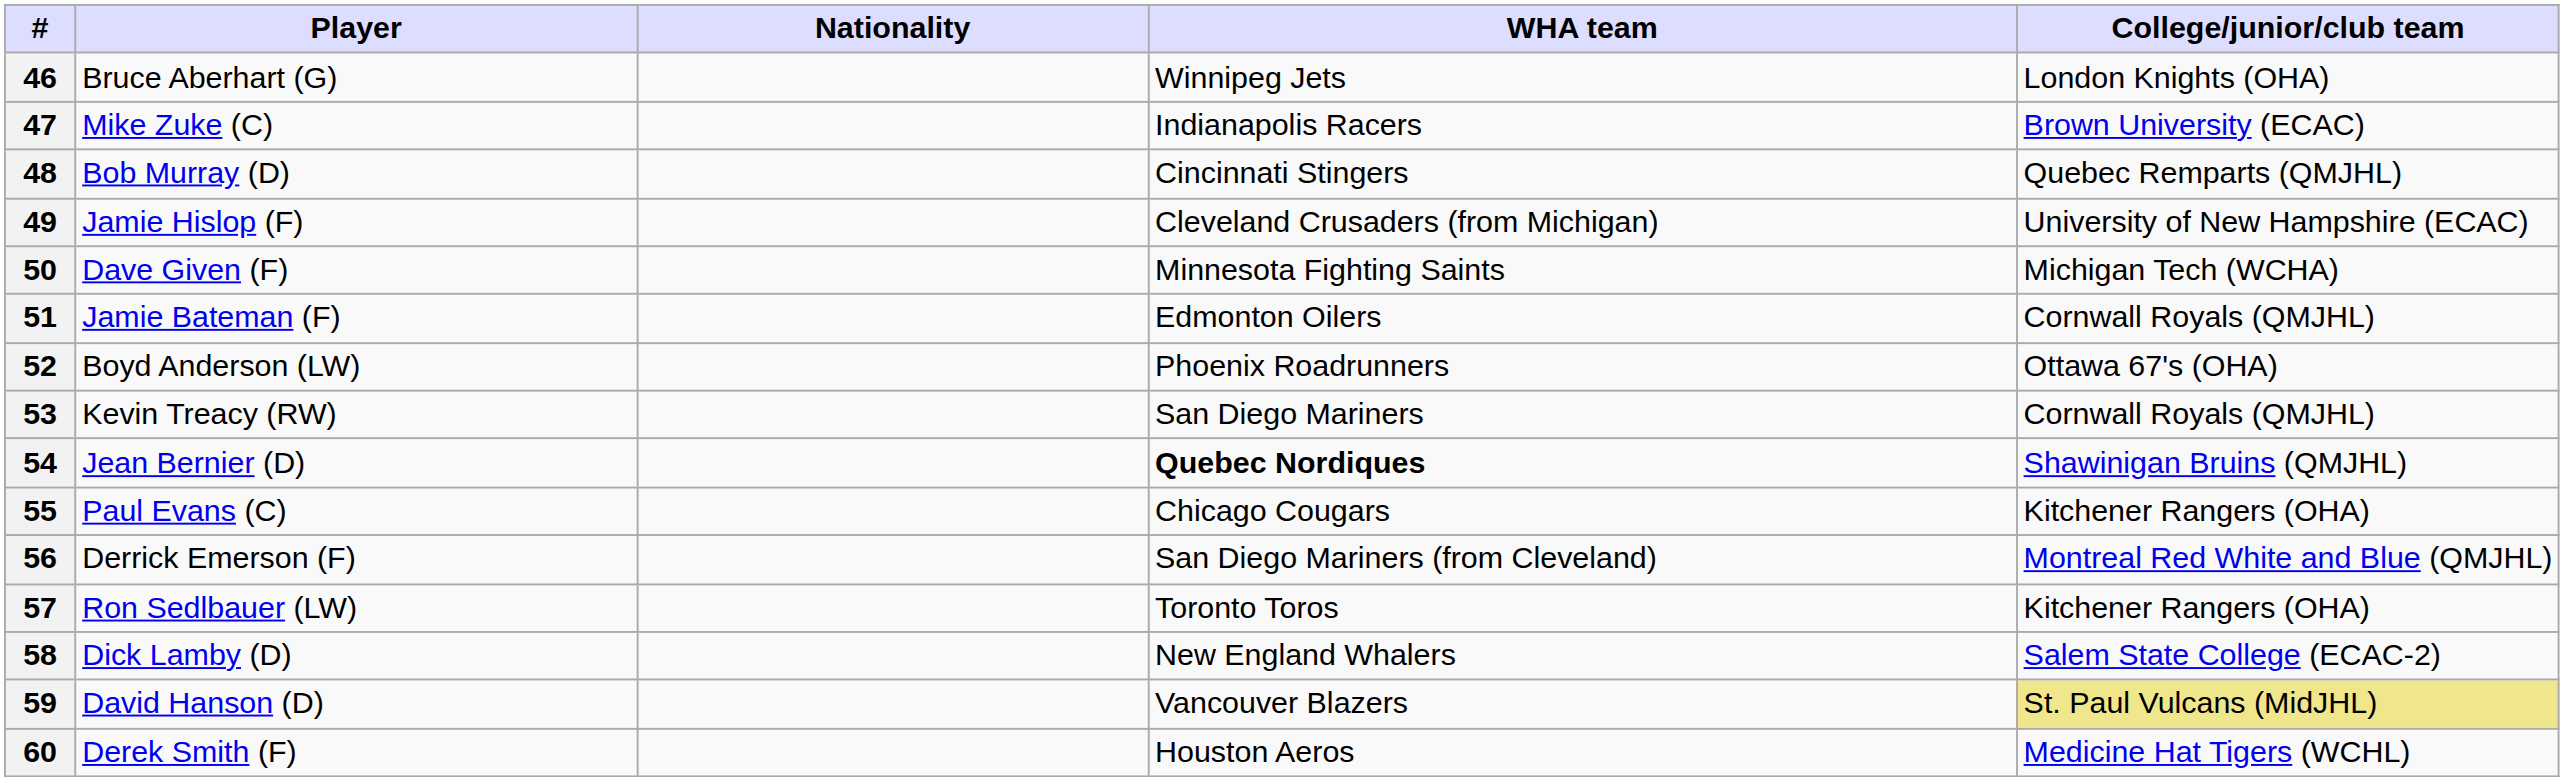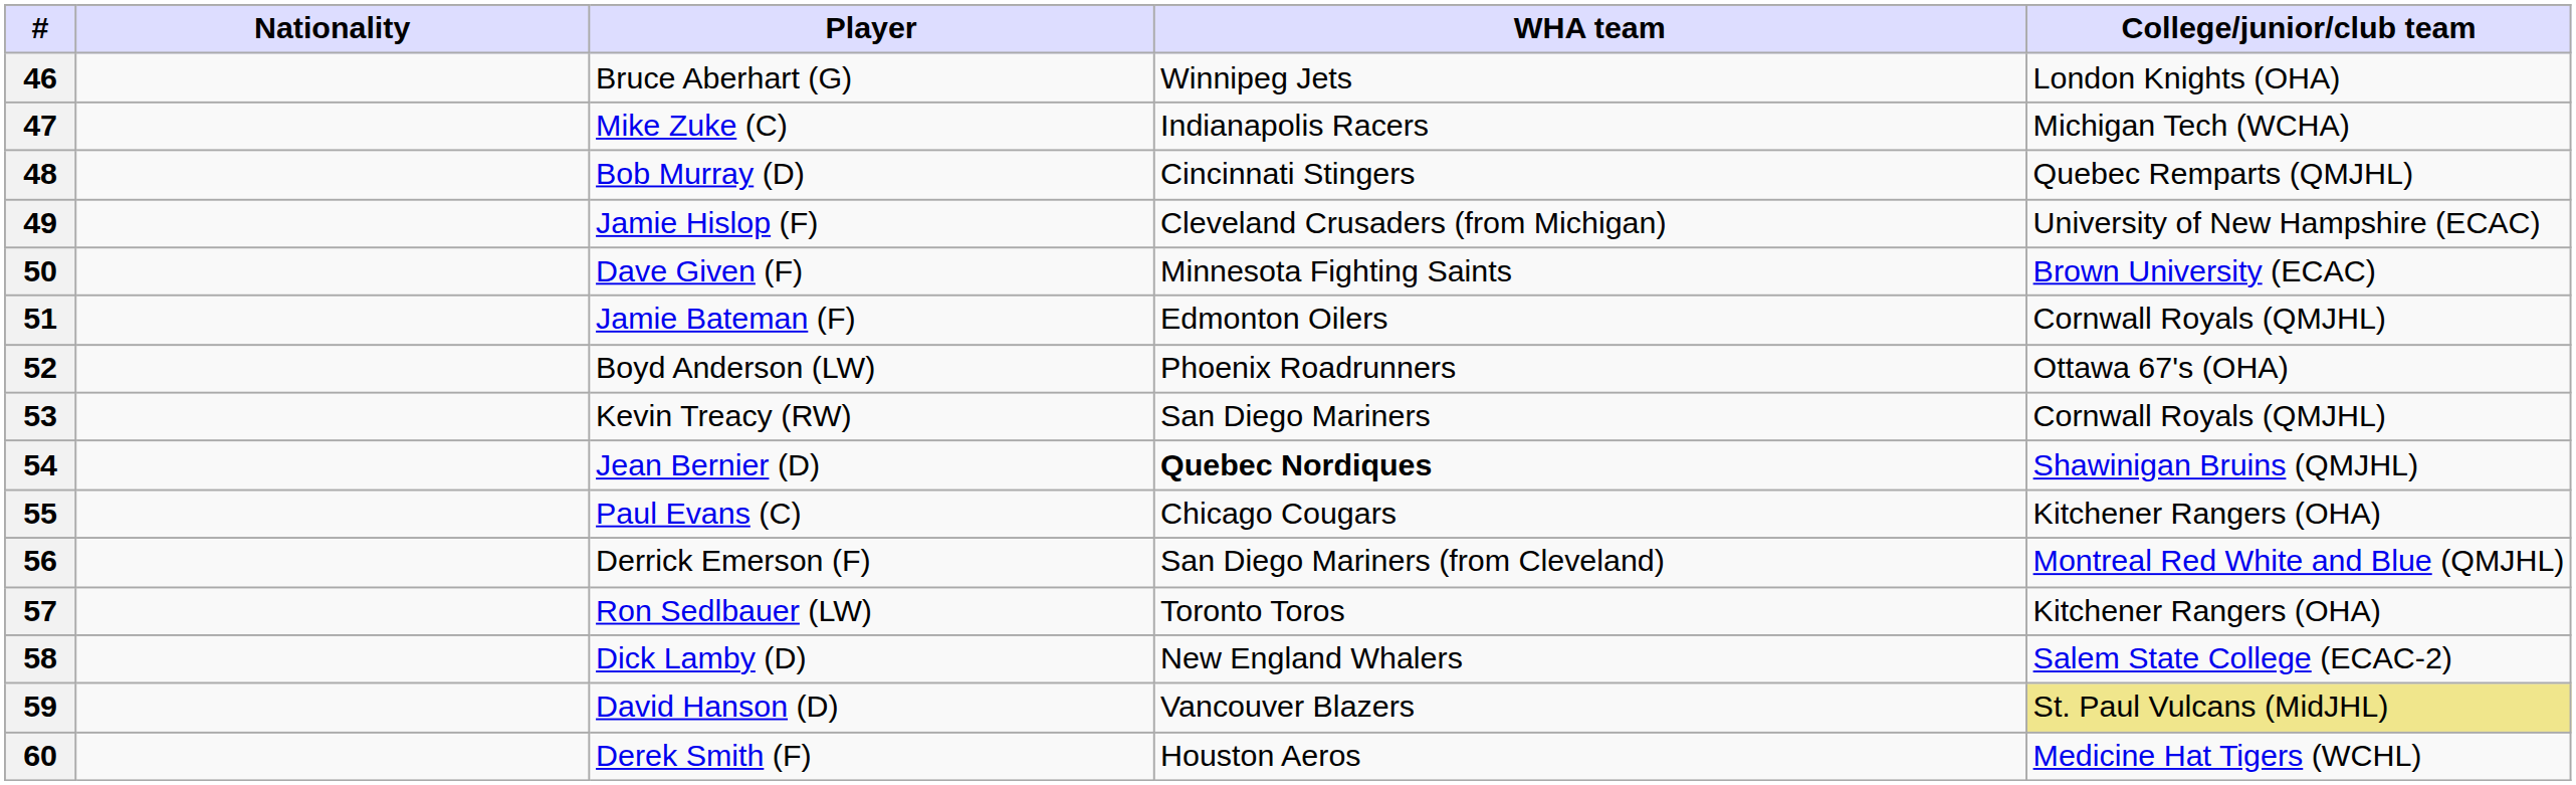columns swapped: Player <-> Nationality
47 | College/junior/club team: Brown University (ECAC) -> Michigan Tech (WCHA)
50 | College/junior/club team: Michigan Tech (WCHA) -> Brown University (ECAC)
